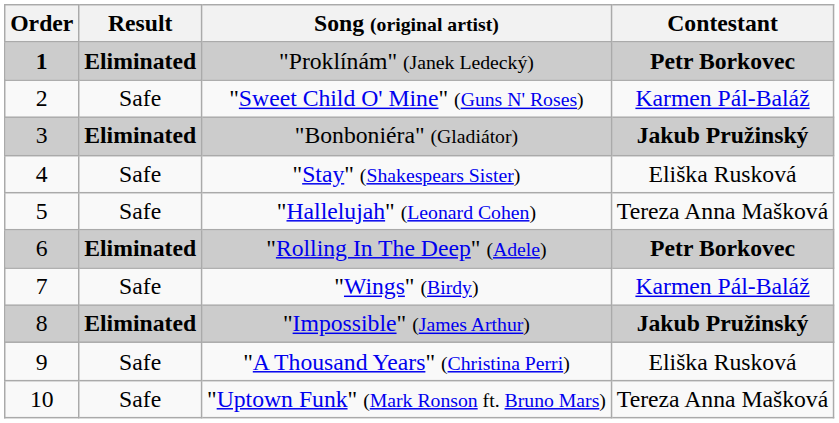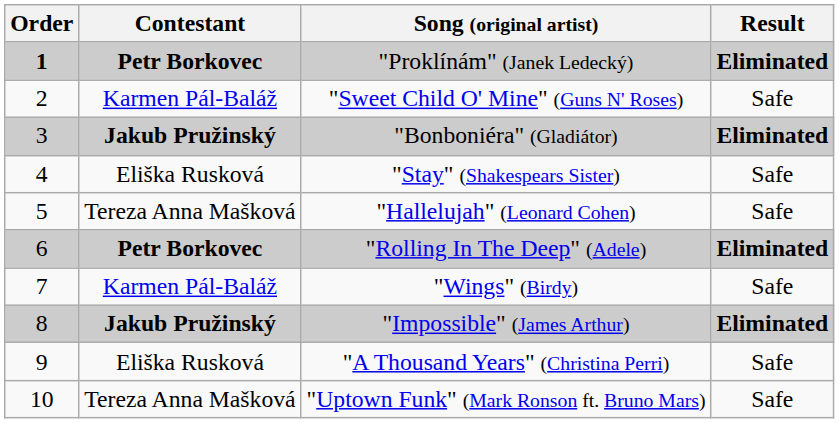columns swapped: Contestant <-> Result
